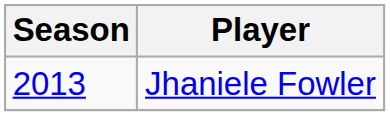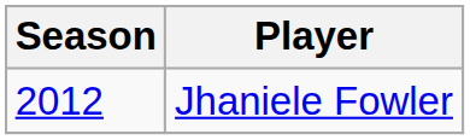Jhaniele Fowler | Season: 2013 -> 2012
